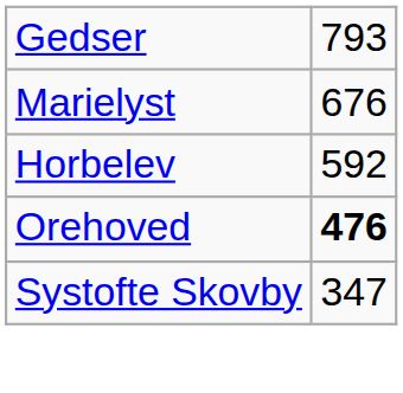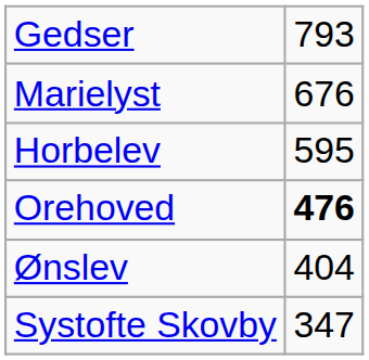Horbelev | column 2: 592 -> 595
+ row: Ønslev | 404
